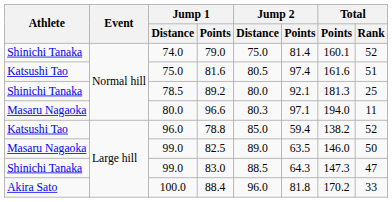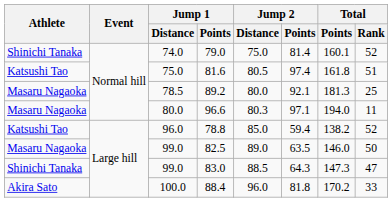81.6 | Total / Points: 161.6 -> 161.8
89.2 | Athlete: Shinichi Tanaka -> Masaru Nagaoka
